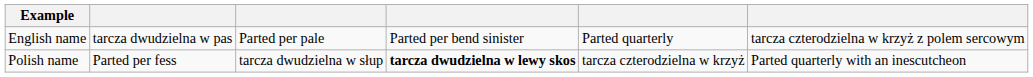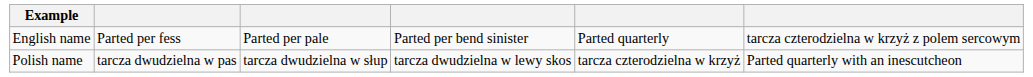English name | column 2: tarcza dwudzielna w pas -> Parted per fess
Polish name | column 2: Parted per fess -> tarcza dwudzielna w pas
Polish name | column 4: bold -> normal
